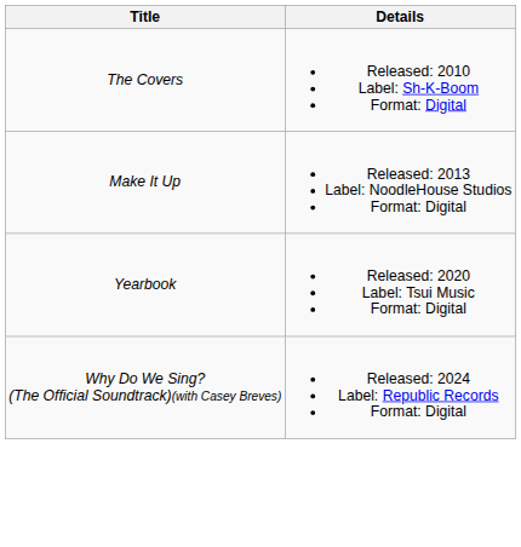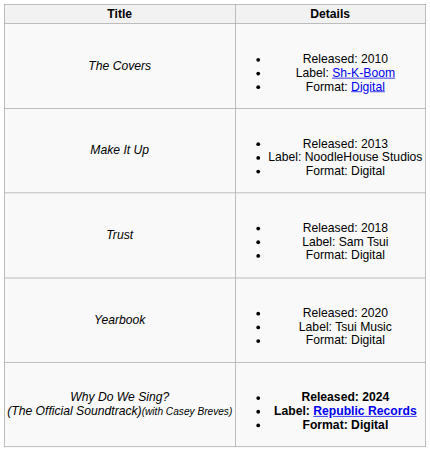+ row: Trust | Released: 2018 Label: Sam Tsui Format: Digital
Why Do We Sing? (The Official Soundtrack)(with Casey Breves) | Details: normal -> bold
